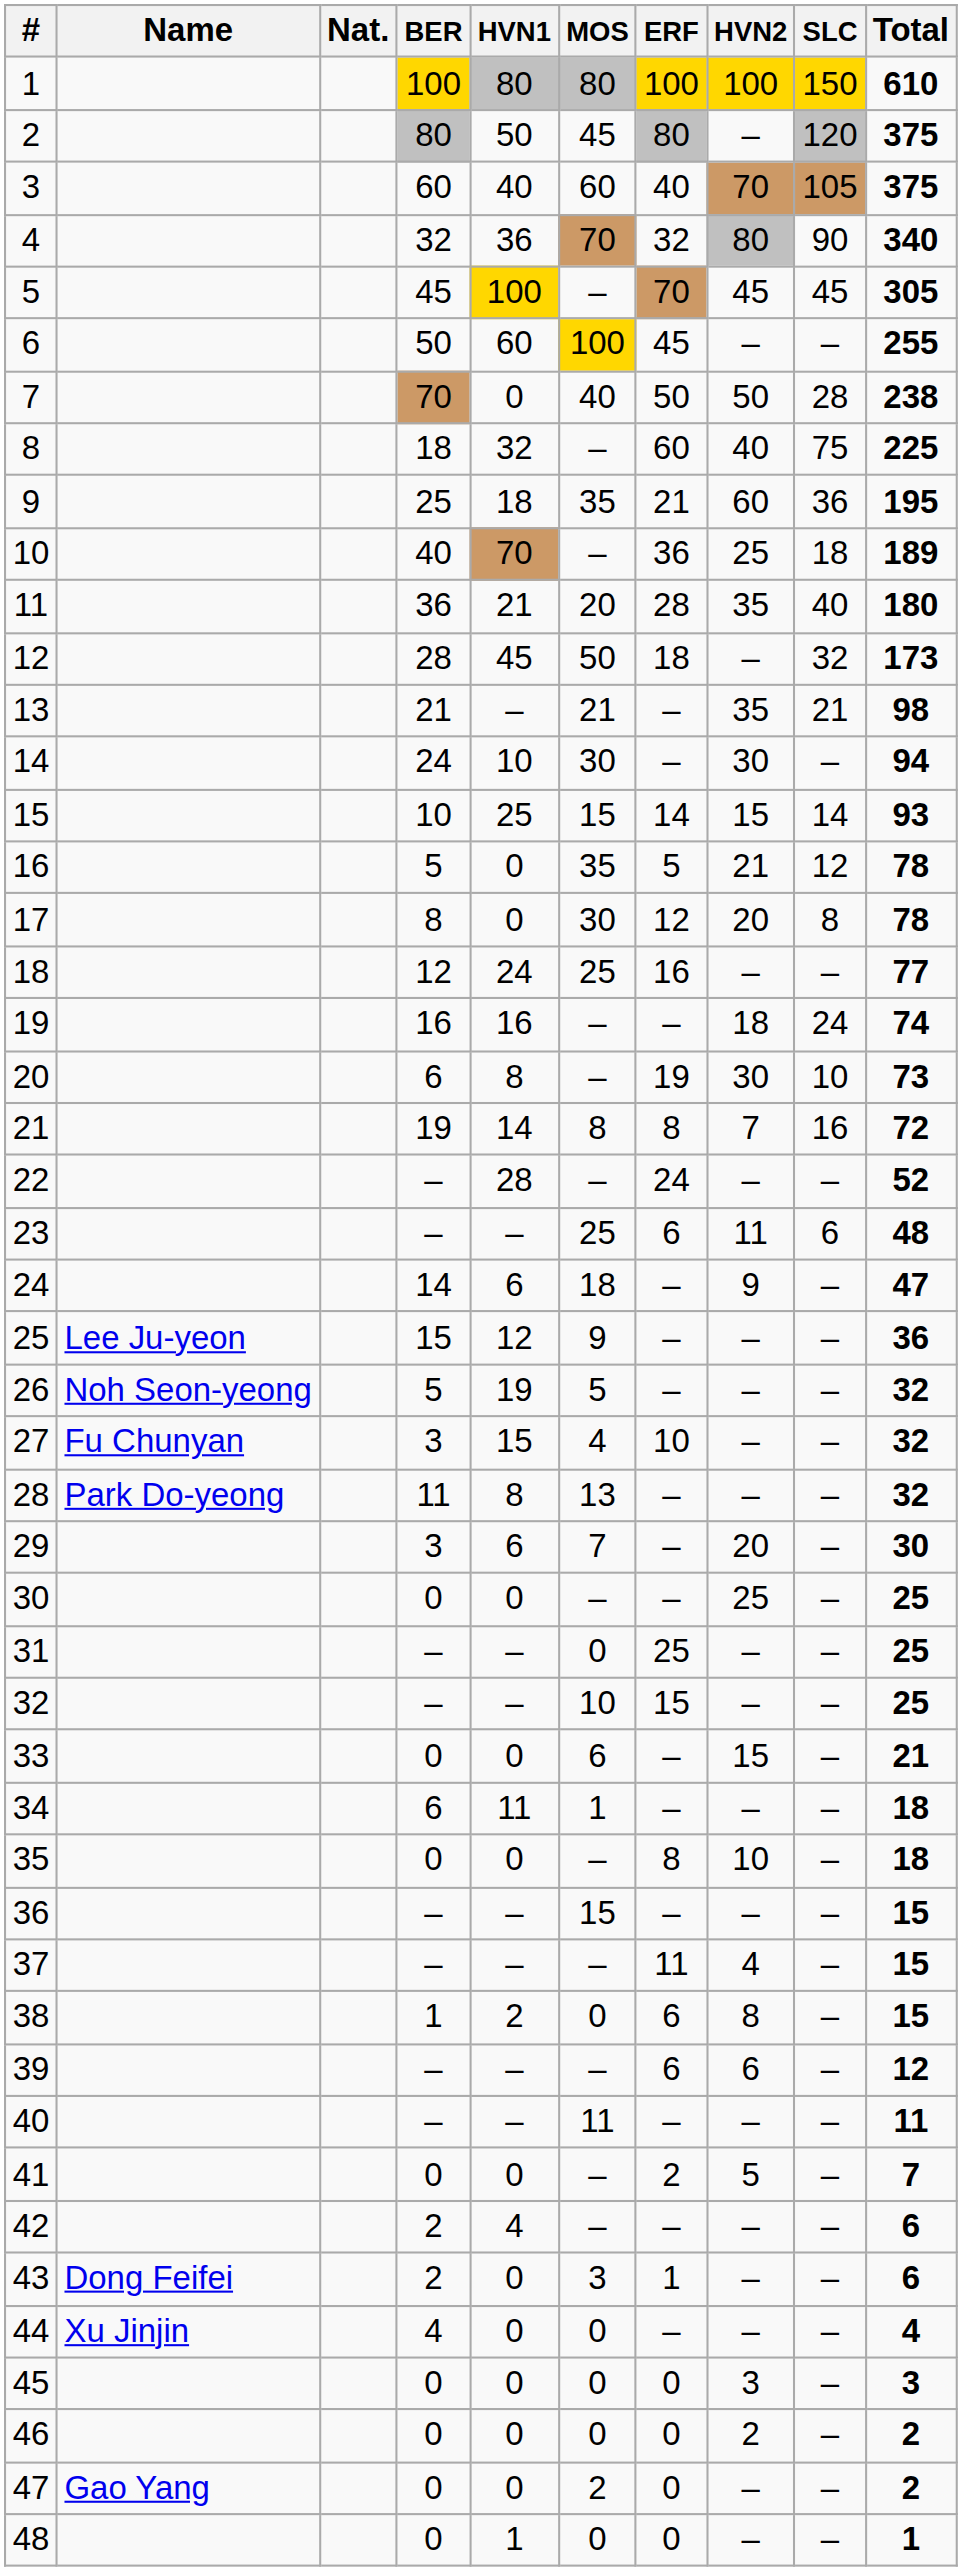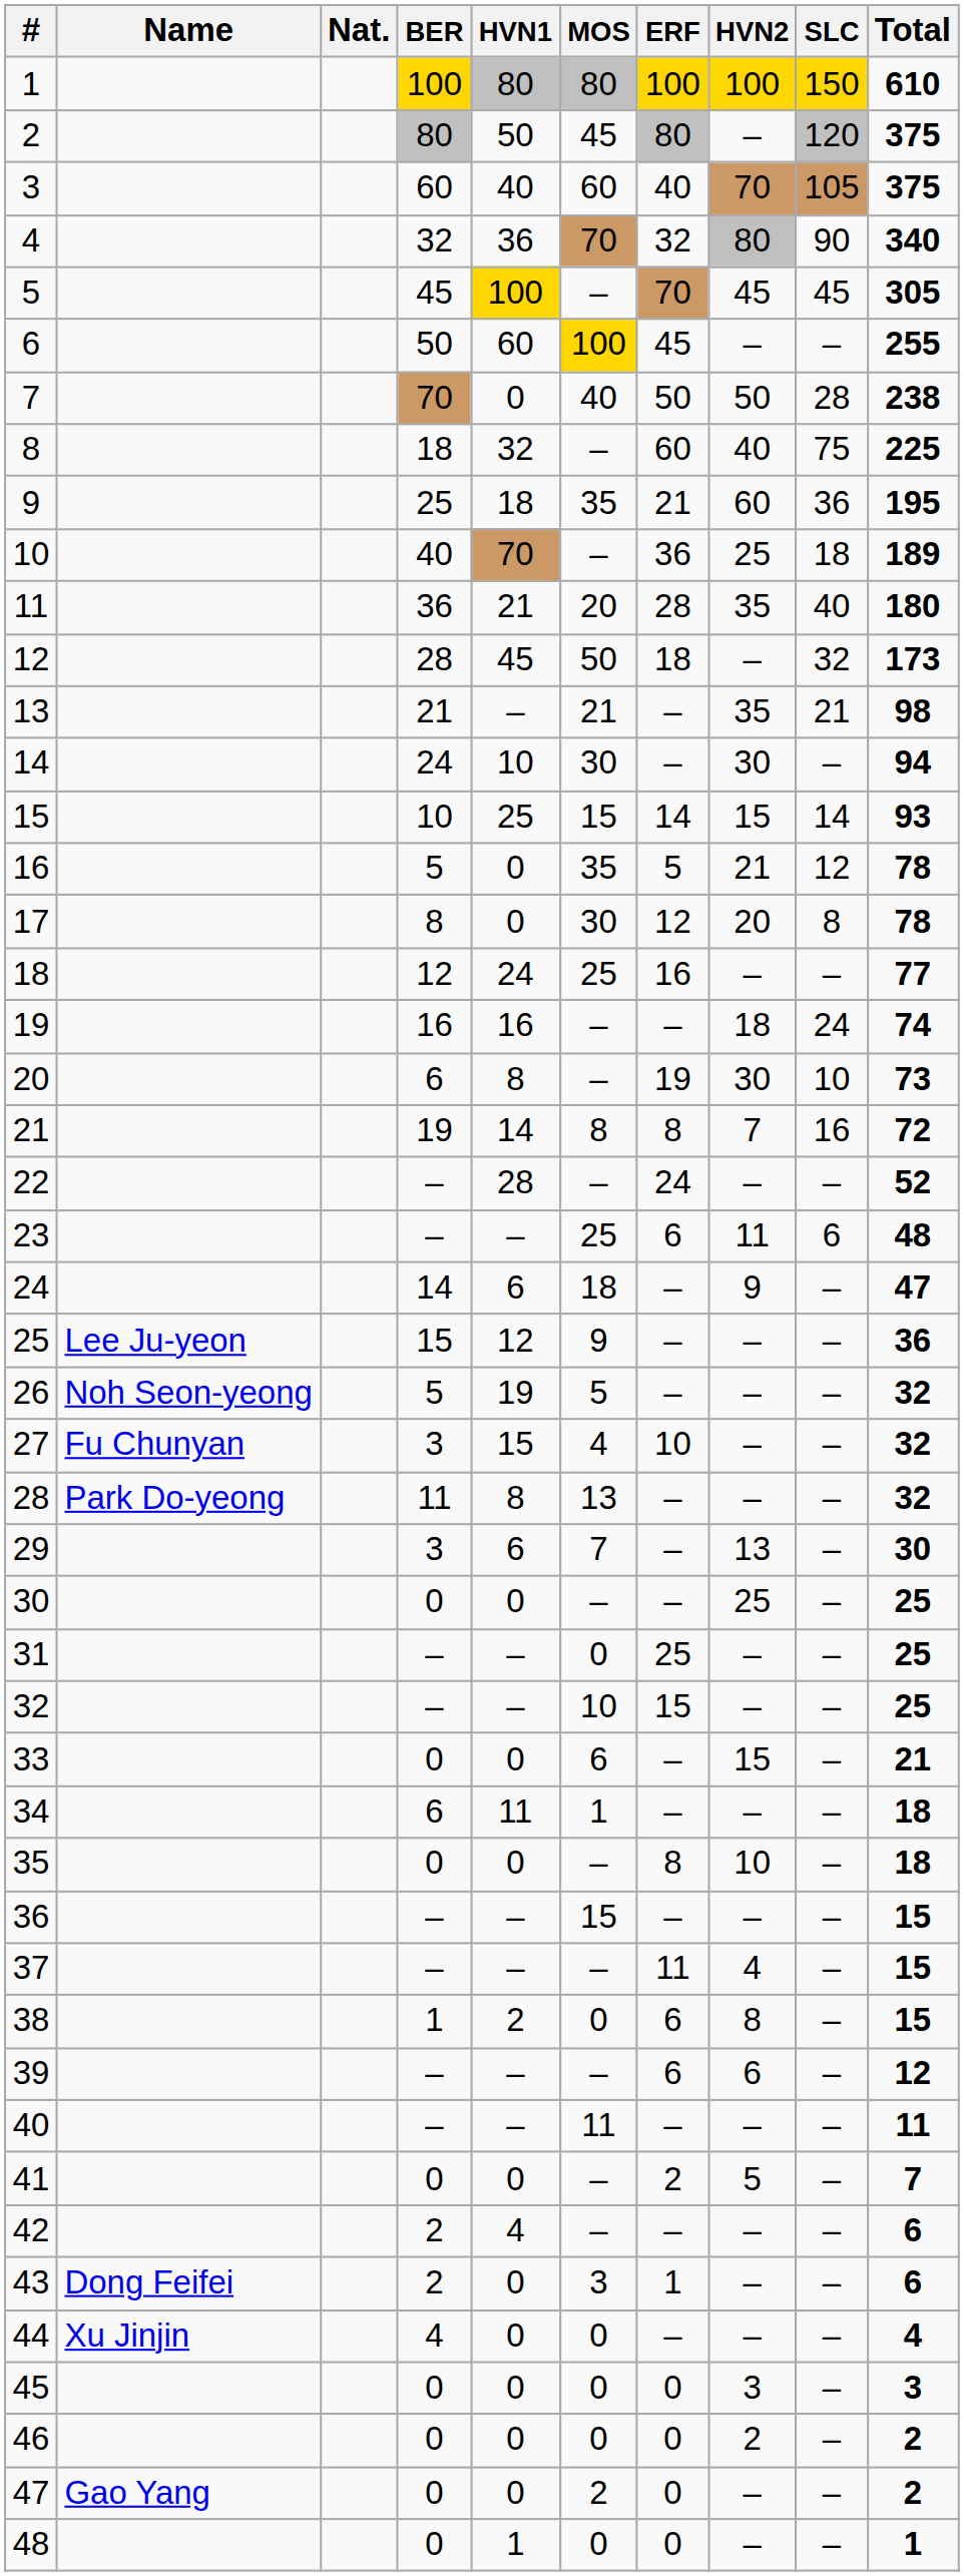29 | HVN2: 20 -> 13
